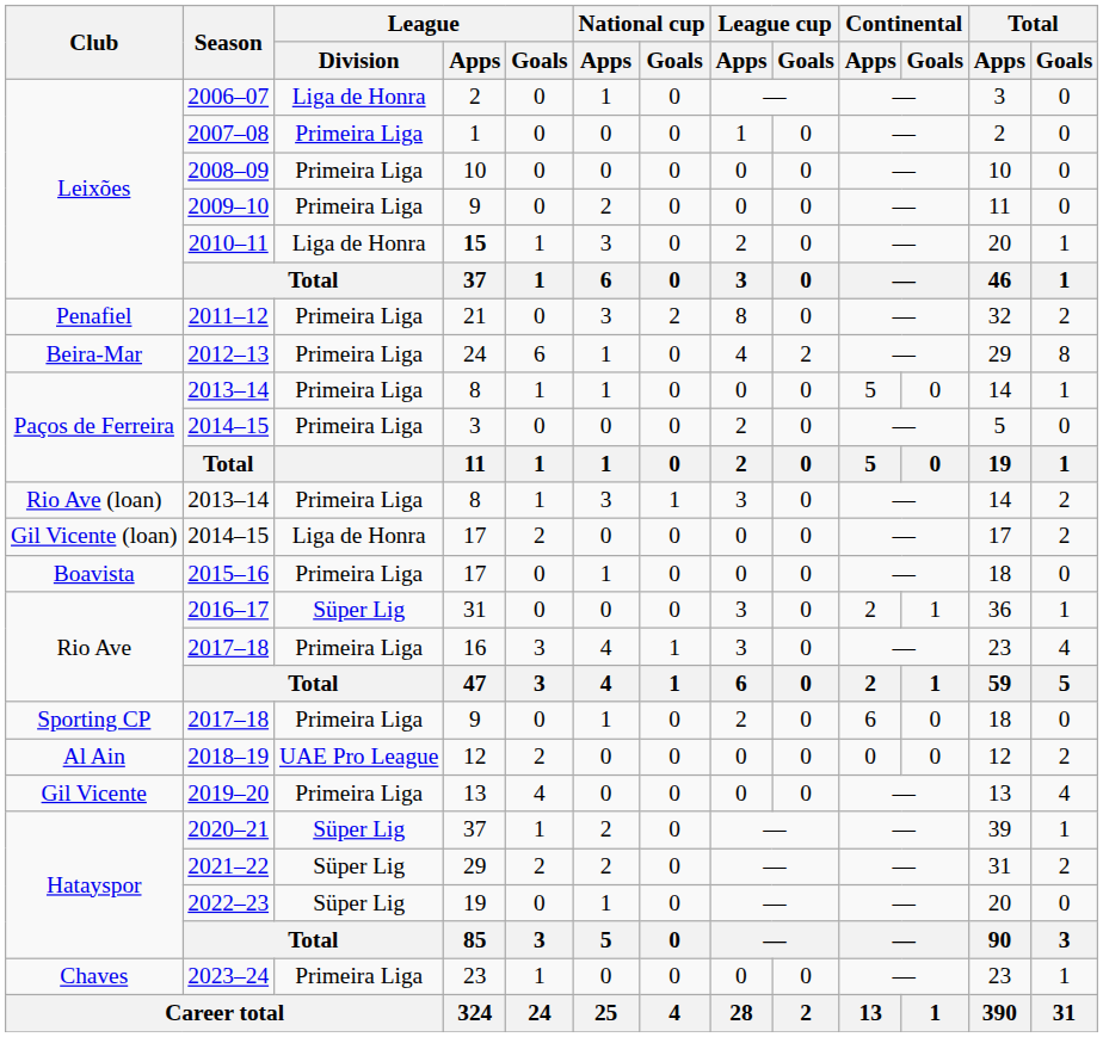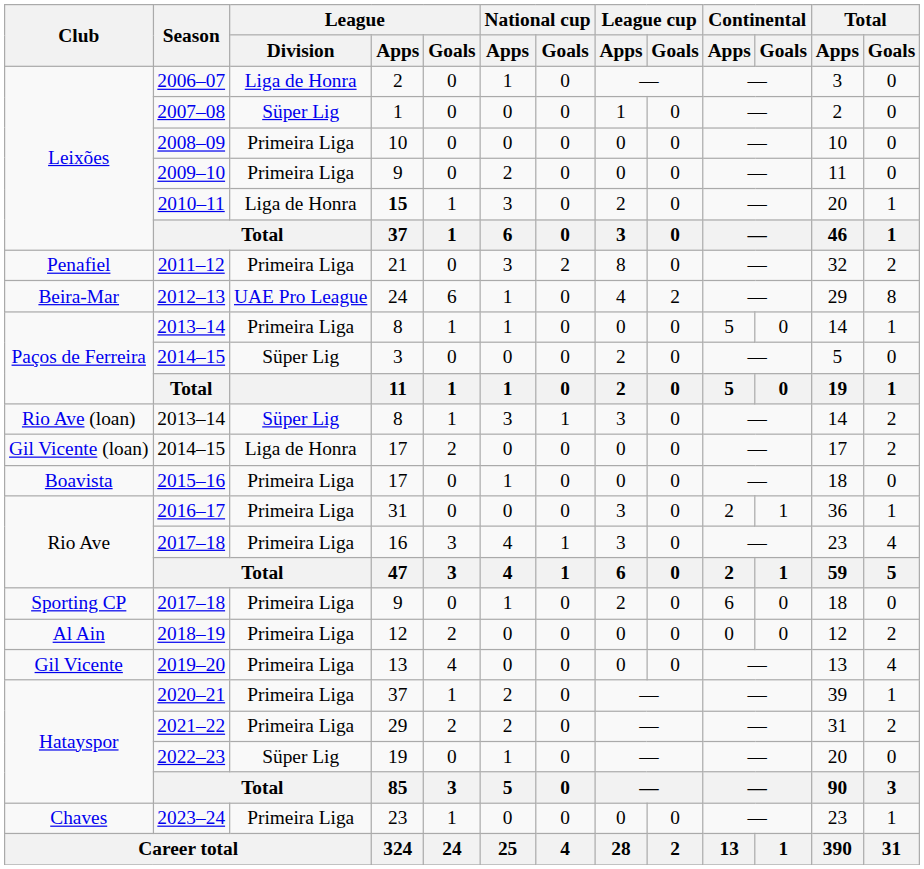2007–08 | League / Division: Primeira Liga -> Süper Lig
2012–13 | League / Division: Primeira Liga -> UAE Pro League
Paços de Ferreira / 2014–15 | League / Division: Primeira Liga -> Süper Lig
Rio Ave (loan) / 2013–14 | League / Division: Primeira Liga -> Süper Lig
2016–17 | League / Division: Süper Lig -> Primeira Liga
2018–19 | League / Division: UAE Pro League -> Primeira Liga
2020–21 | League / Division: Süper Lig -> Primeira Liga
2021–22 | League / Division: Süper Lig -> Primeira Liga
